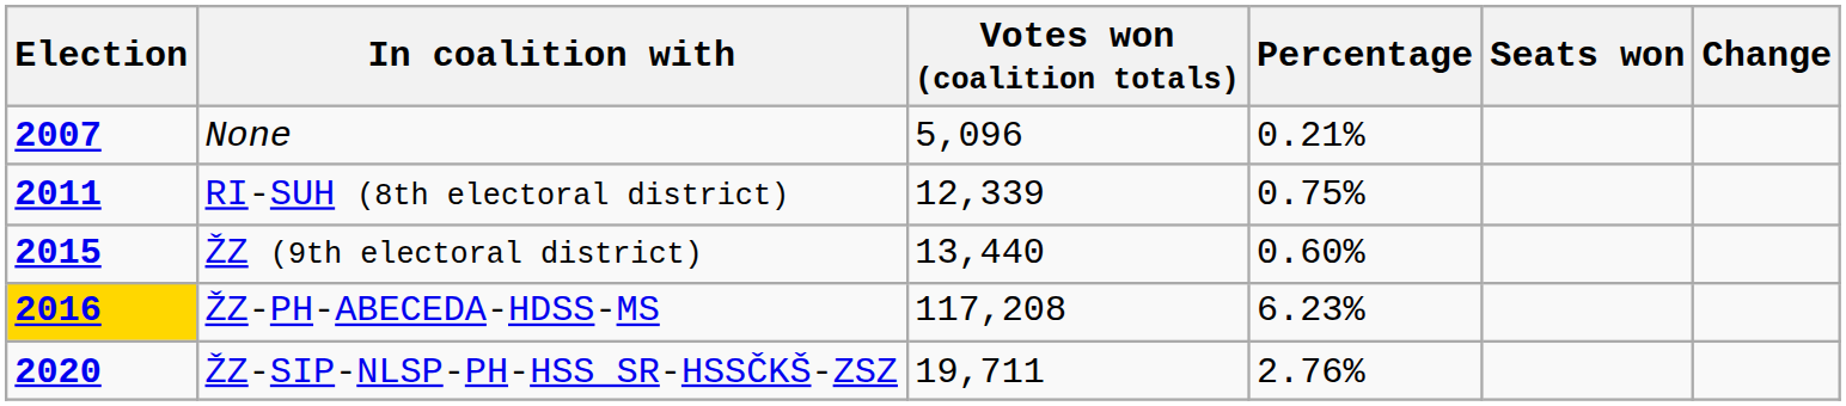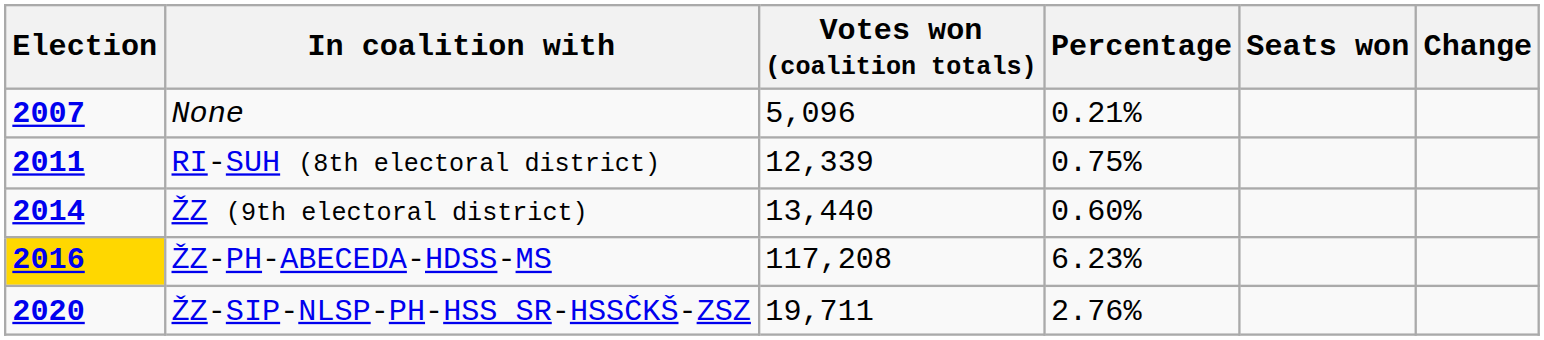ŽZ (9th electoral district) | Election: 2015 -> 2014
